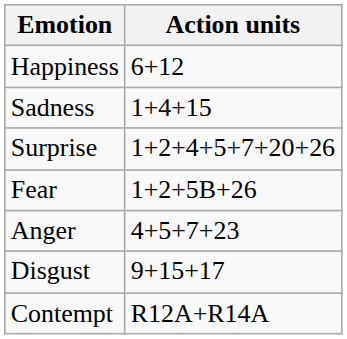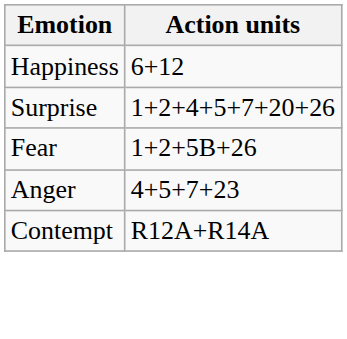- row: Sadness | 1+4+15
- row: Disgust | 9+15+17
